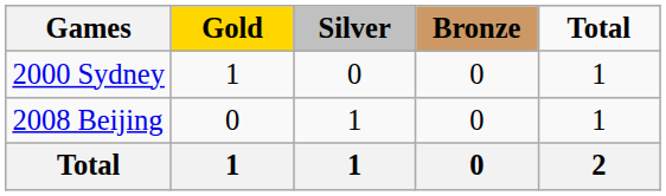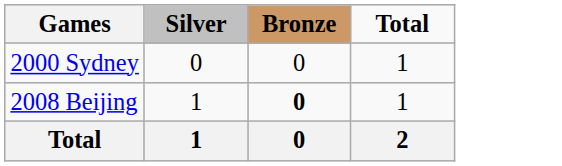- column: Gold | 1 | 0 | 1
2008 Beijing | Bronze: normal -> bold
